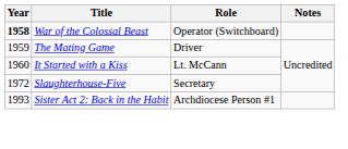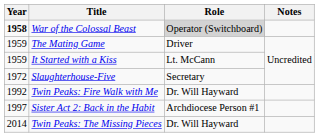War of the Colossal Beast | Role: no background -> lightgrey background
It Started with a Kiss | Year: 1960 -> 1959
+ row: 1992 | Twin Peaks: Fire Walk with Me | Dr. Will Hayward
Sister Act 2: Back in the Habit | Year: 1993 -> 1997
+ row: 2014 | Twin Peaks: The Missing Pieces | Dr. Will Hayward
